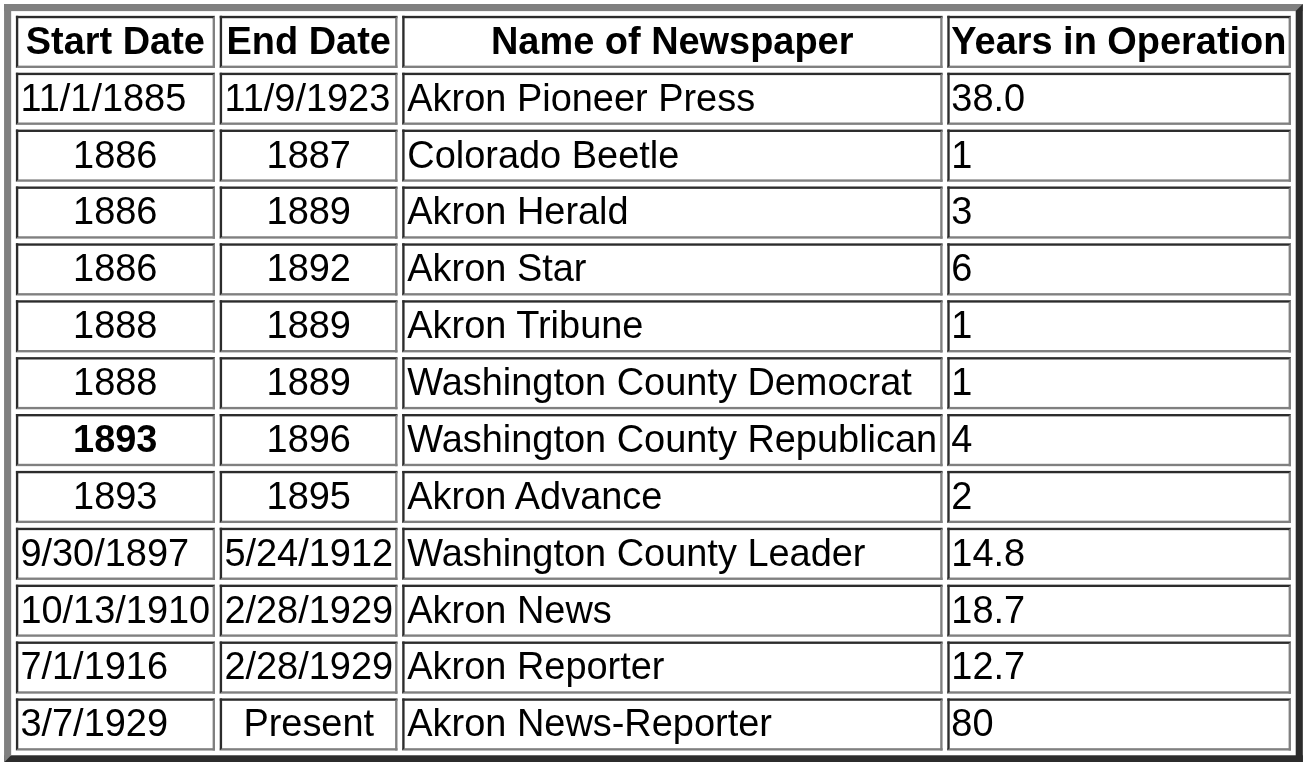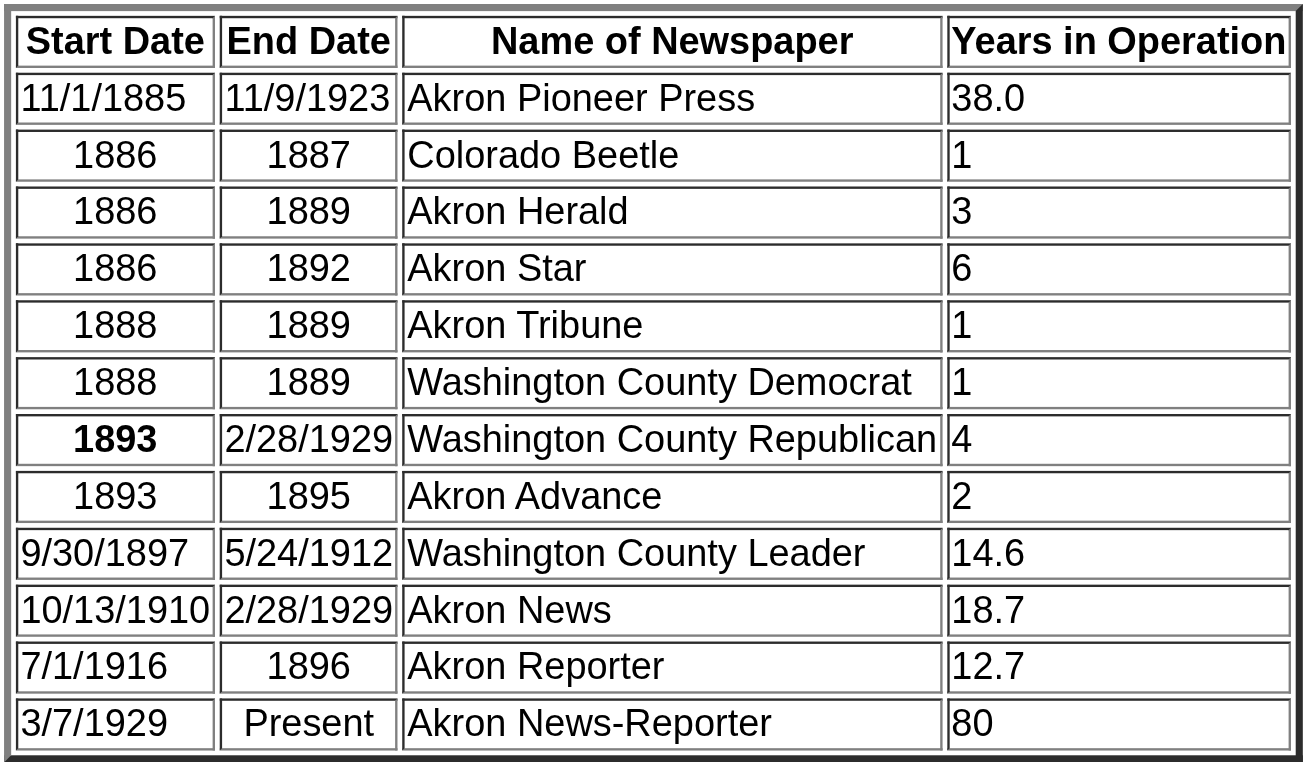Washington County Republican | End Date: 1896 -> 2/28/1929
Washington County Leader | Years in Operation: 14.8 -> 14.6
Akron Reporter | End Date: 2/28/1929 -> 1896
